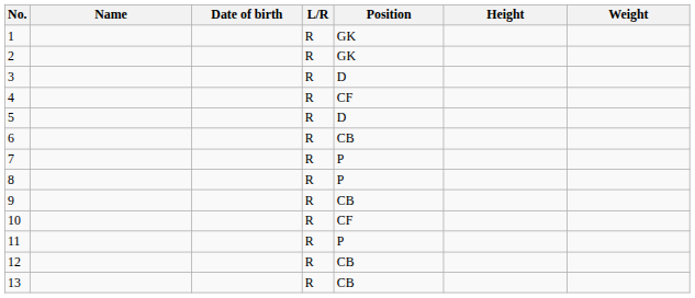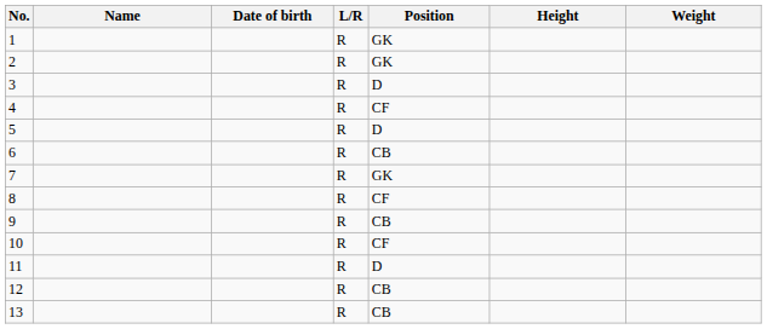7 | Position: P -> GK
8 | Position: P -> CF
11 | Position: P -> D
